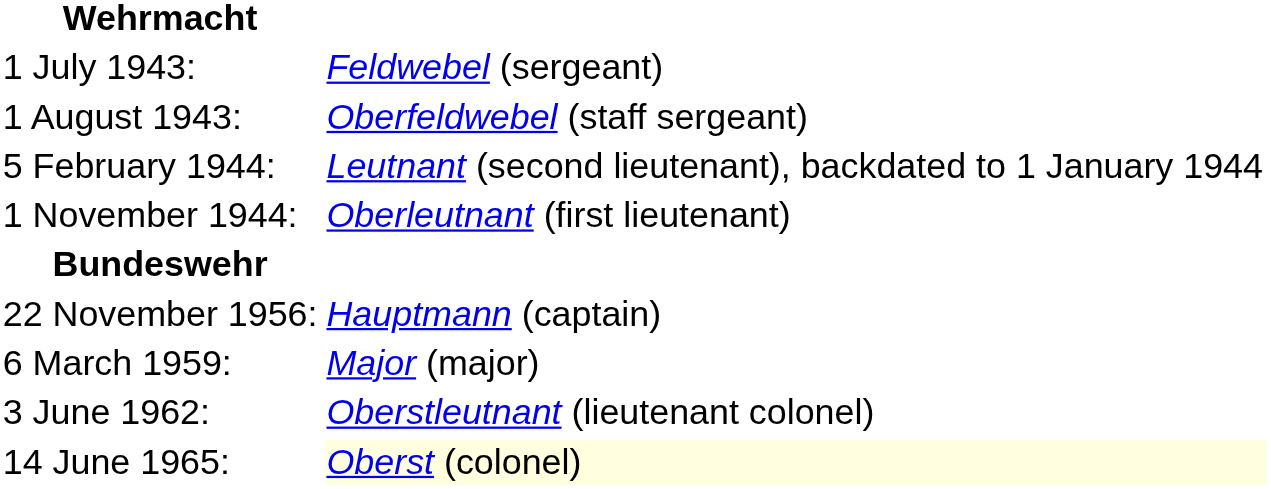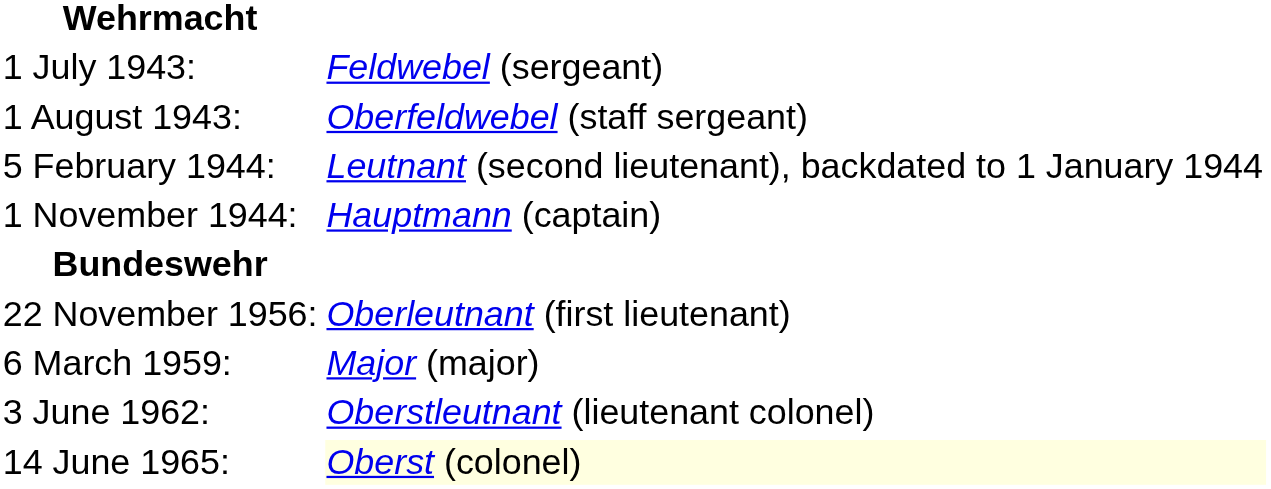1 November 1944: | column 2: Oberleutnant (first lieutenant) -> Hauptmann (captain)
22 November 1956: | column 2: Hauptmann (captain) -> Oberleutnant (first lieutenant)
